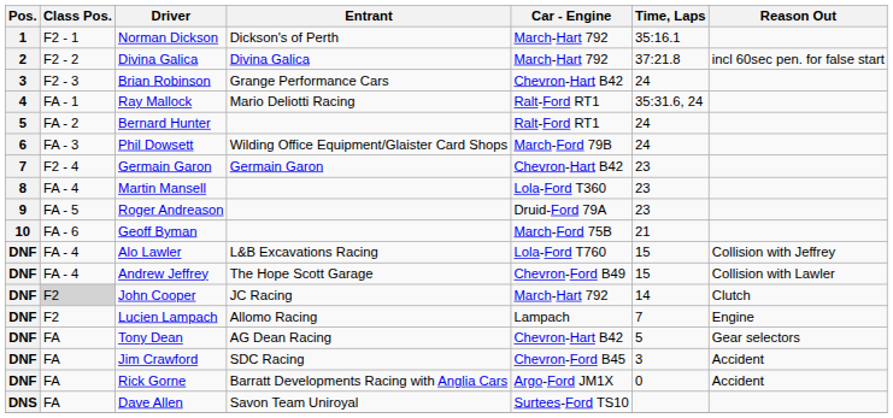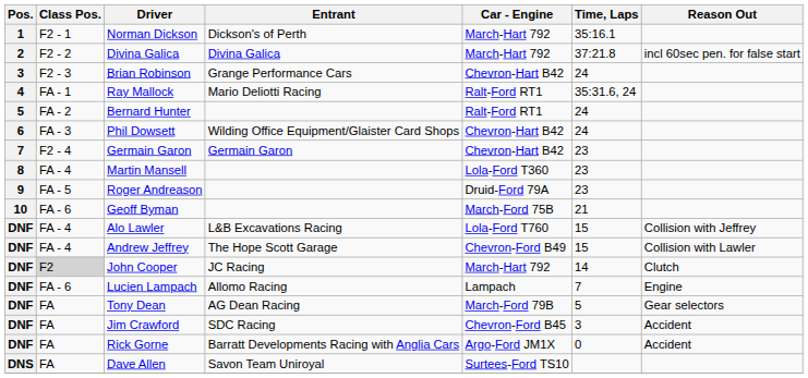Phil Dowsett | Car - Engine: March-Ford 79B -> Chevron-Hart B42
Lucien Lampach | Class Pos.: F2 -> FA - 6
Tony Dean | Car - Engine: Chevron-Hart B42 -> March-Ford 79B
